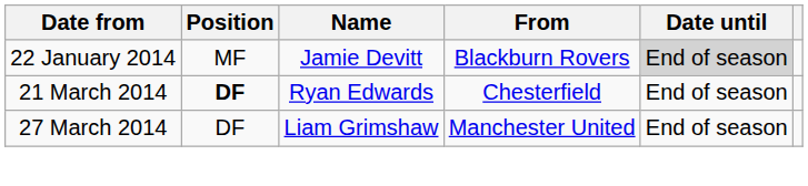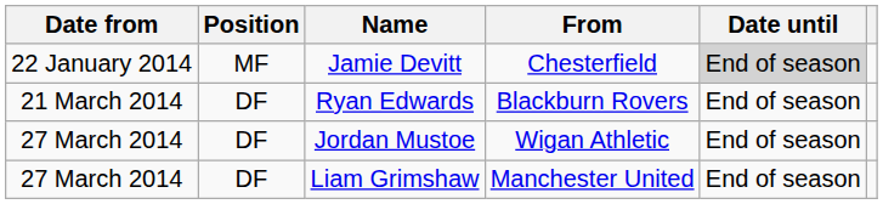Jamie Devitt | From: Blackburn Rovers -> Chesterfield
Ryan Edwards | Position: bold -> normal
Ryan Edwards | From: Chesterfield -> Blackburn Rovers
+ row: 27 March 2014 | DF | Jordan Mustoe | Wigan Athletic | End of season
